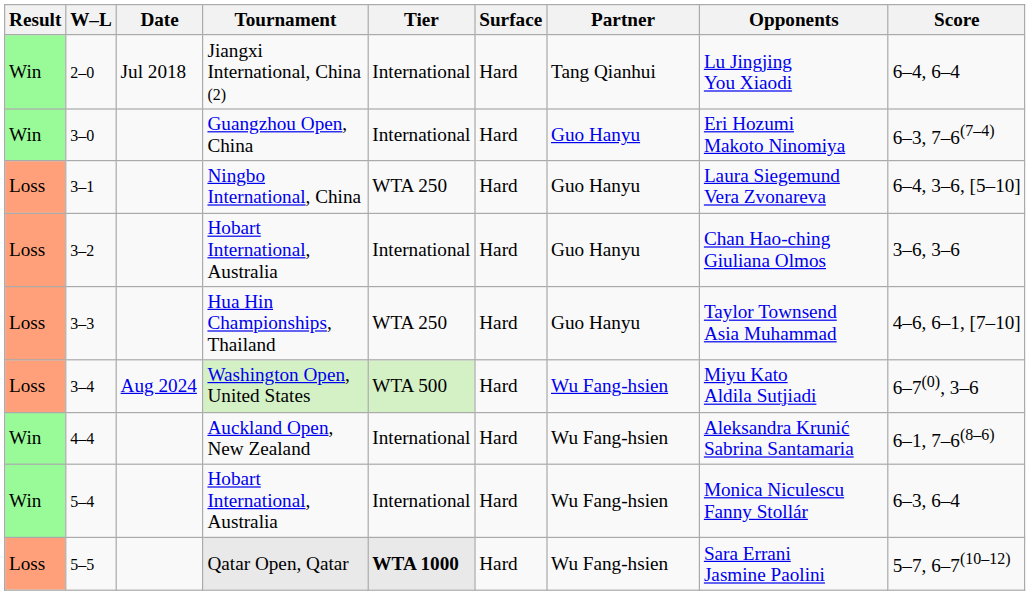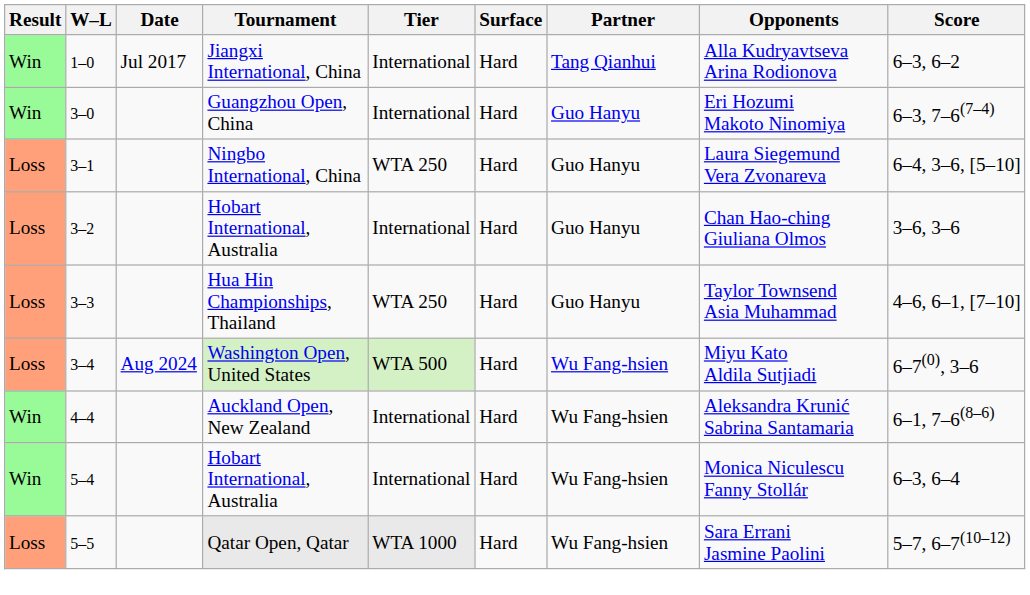+ row: Win | 1–0 | Jul 2017 | Jiangxi International, China | International | Hard | Tang Qianhui | Alla Kudryavtseva Arina Rodionova | 6–3, 6–2
- row: Win | 2–0 | Jul 2018 | Jiangxi International, China (2) | International | Hard | Tang Qianhui | Lu Jingjing You Xiaodi | 6–4, 6–4
Qatar Open, Qatar | Tier: bold -> normal
